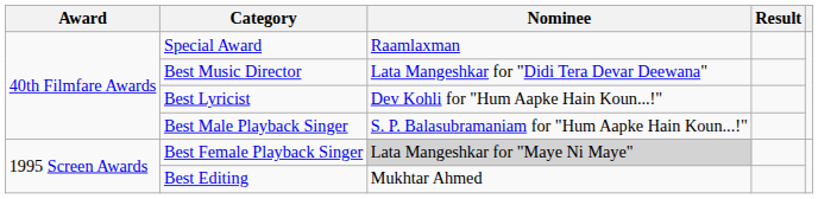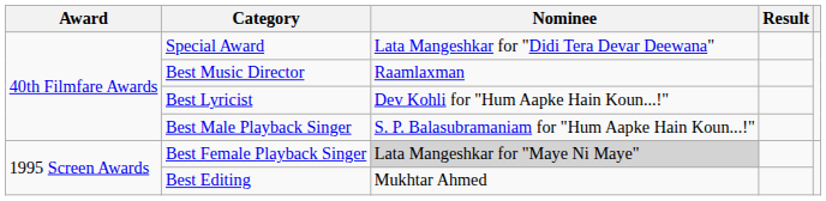Special Award | Nominee: Raamlaxman -> Lata Mangeshkar for "Didi Tera Devar Deewana"
Best Music Director | Nominee: Lata Mangeshkar for "Didi Tera Devar Deewana" -> Raamlaxman
